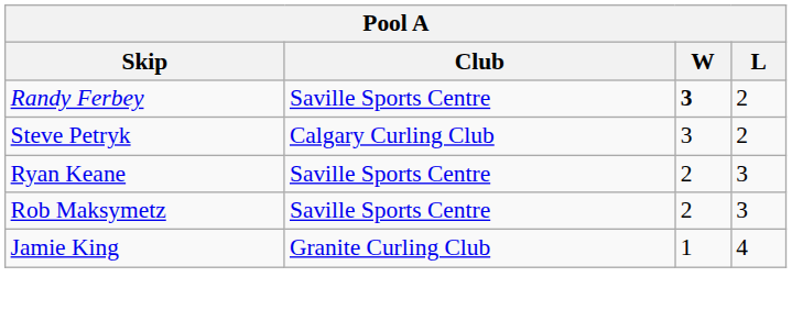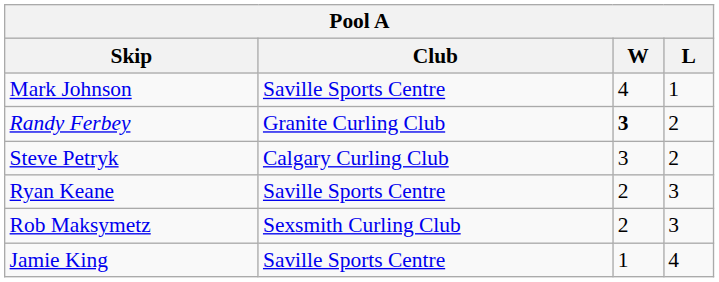+ row: Mark Johnson | Saville Sports Centre | 4 | 1
Randy Ferbey | Club: Saville Sports Centre -> Granite Curling Club
Rob Maksymetz | Club: Saville Sports Centre -> Sexsmith Curling Club
Jamie King | Club: Granite Curling Club -> Saville Sports Centre
